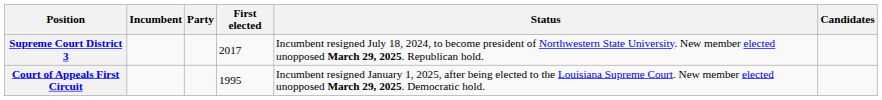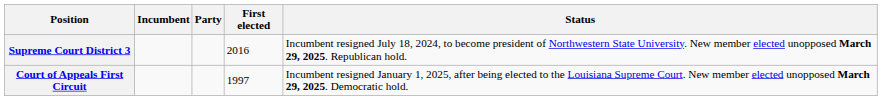- column: Candidates
Supreme Court District 3 | First elected: 2017 -> 2016
Court of Appeals First Circuit | First elected: 1995 -> 1997
